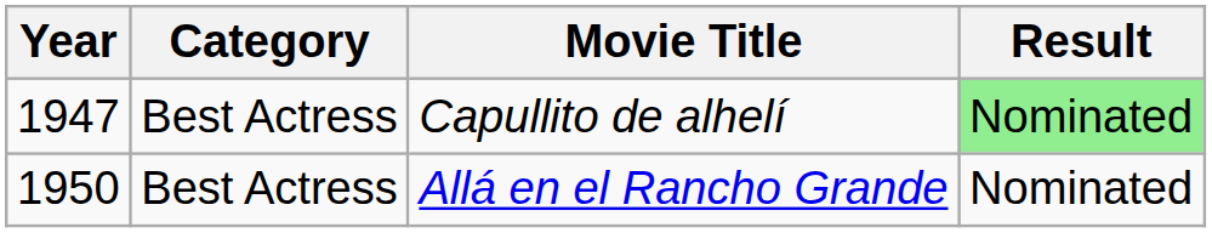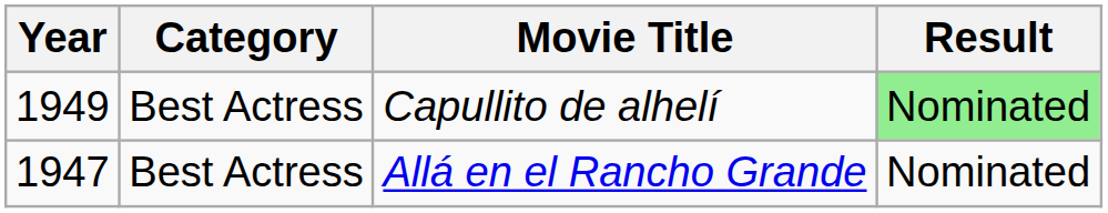Capullito de alhelí | Year: 1947 -> 1949
Allá en el Rancho Grande | Year: 1950 -> 1947
